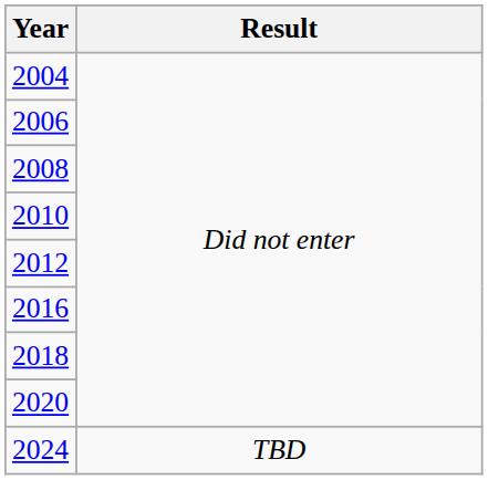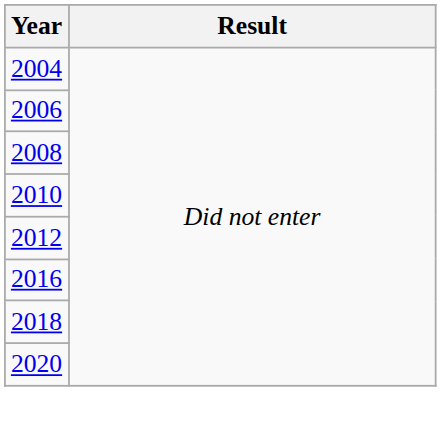- row: 2024 | TBD
